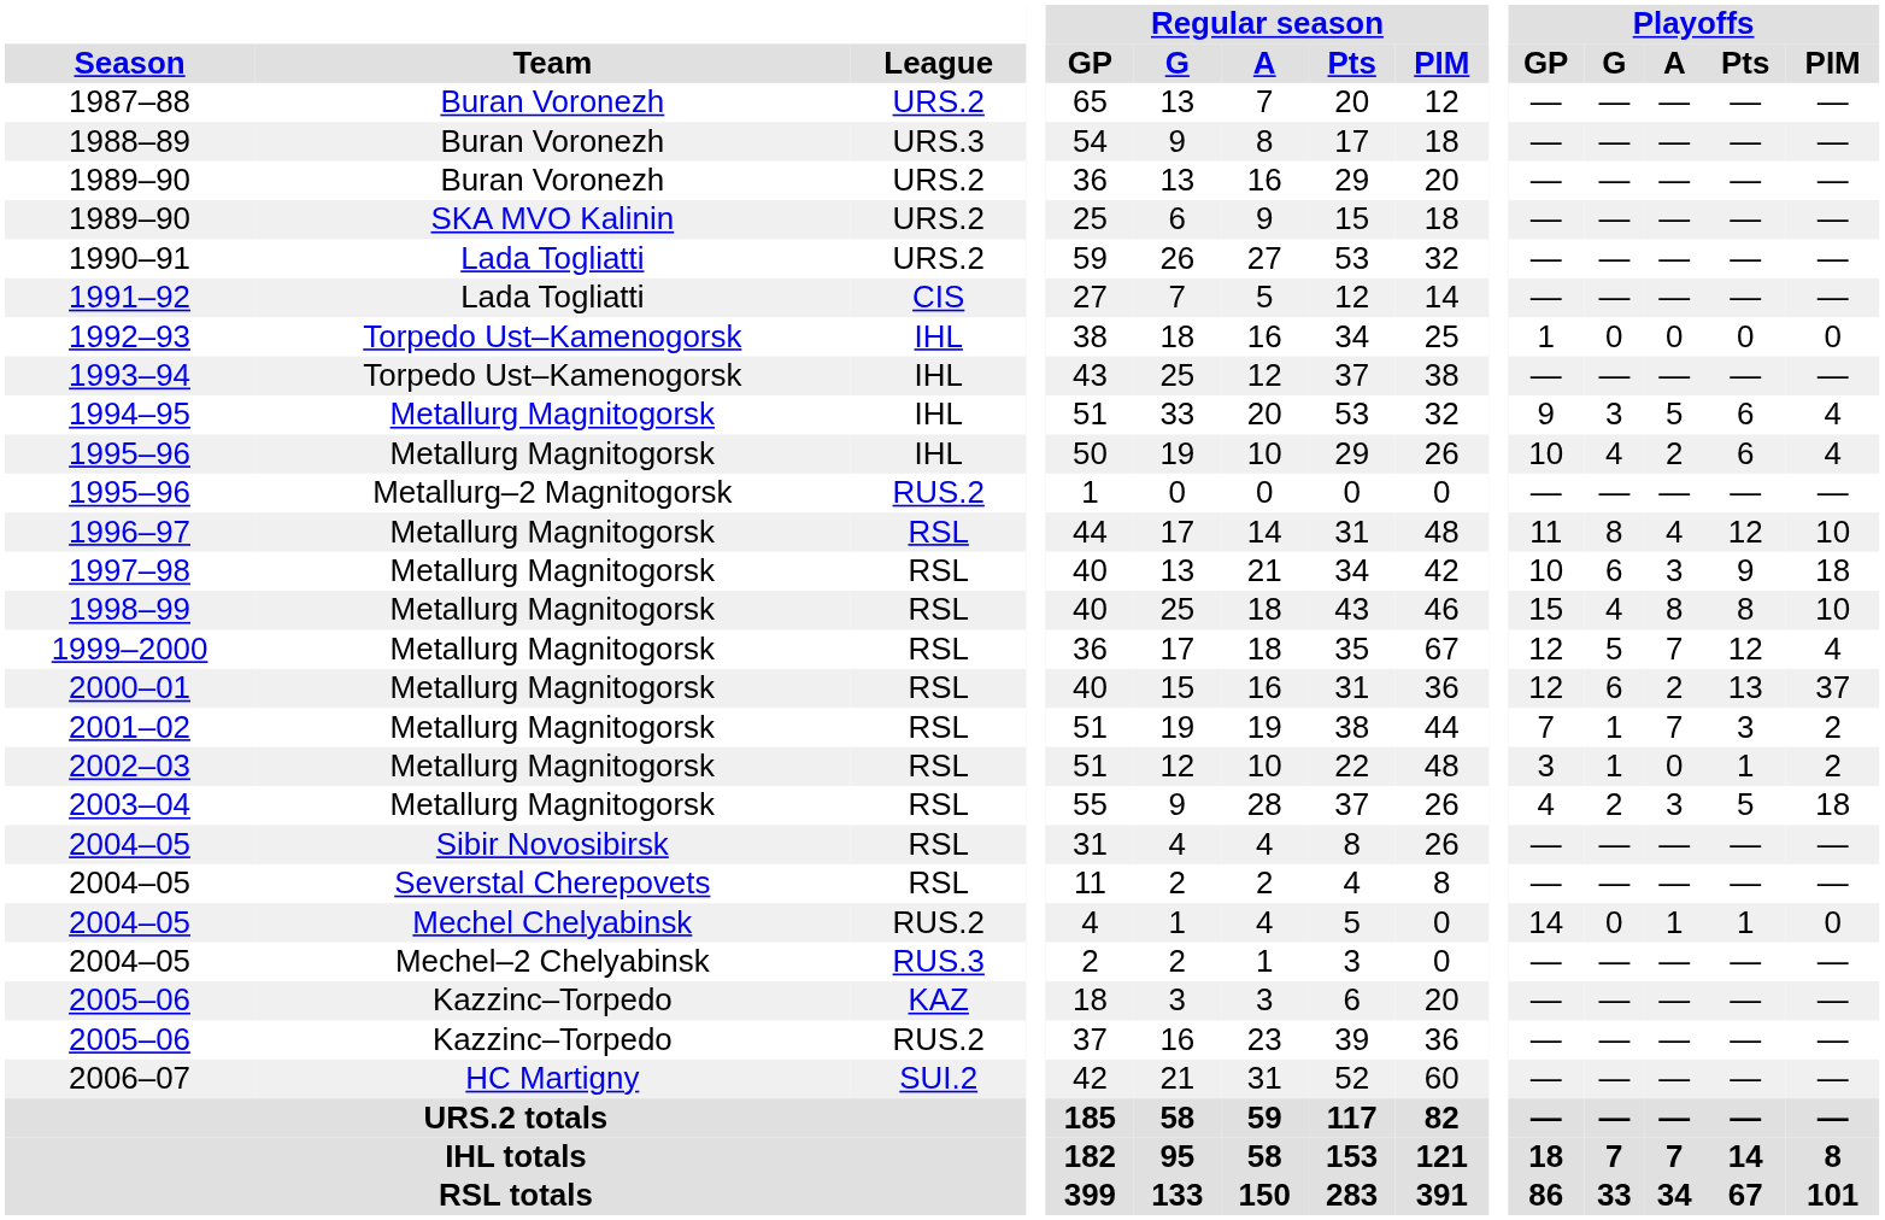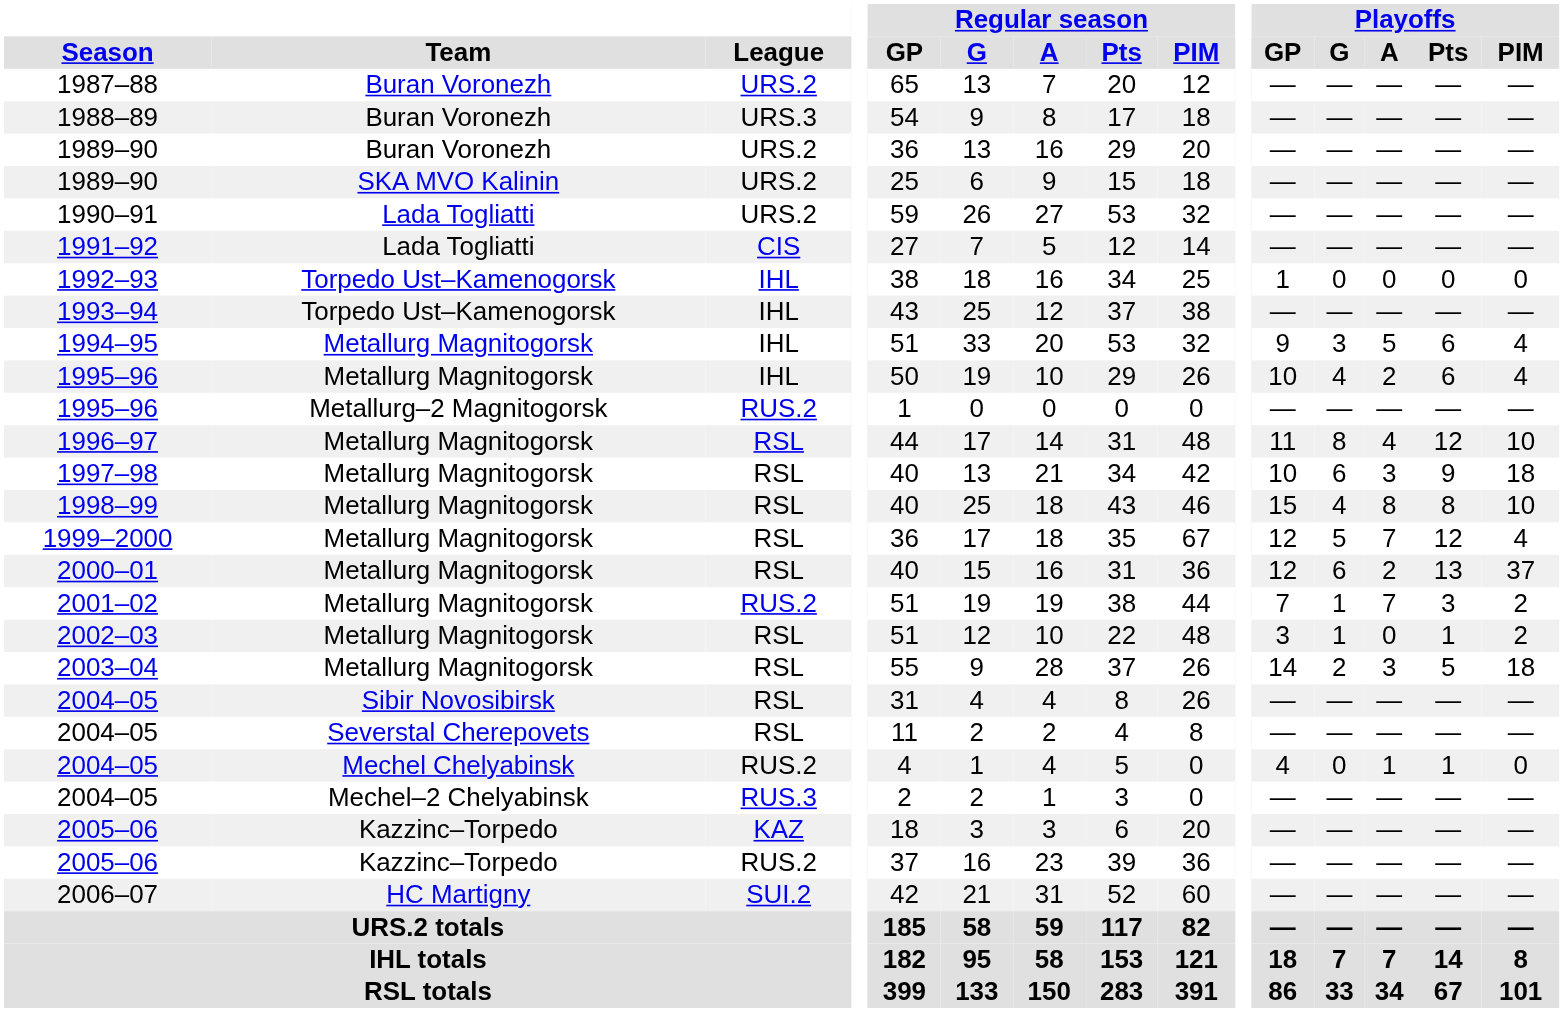2001–02 | League: RSL -> RUS.2
2003–04 | Playoffs / GP: 4 -> 14
2004–05 / Mechel Chelyabinsk | Playoffs / GP: 14 -> 4
